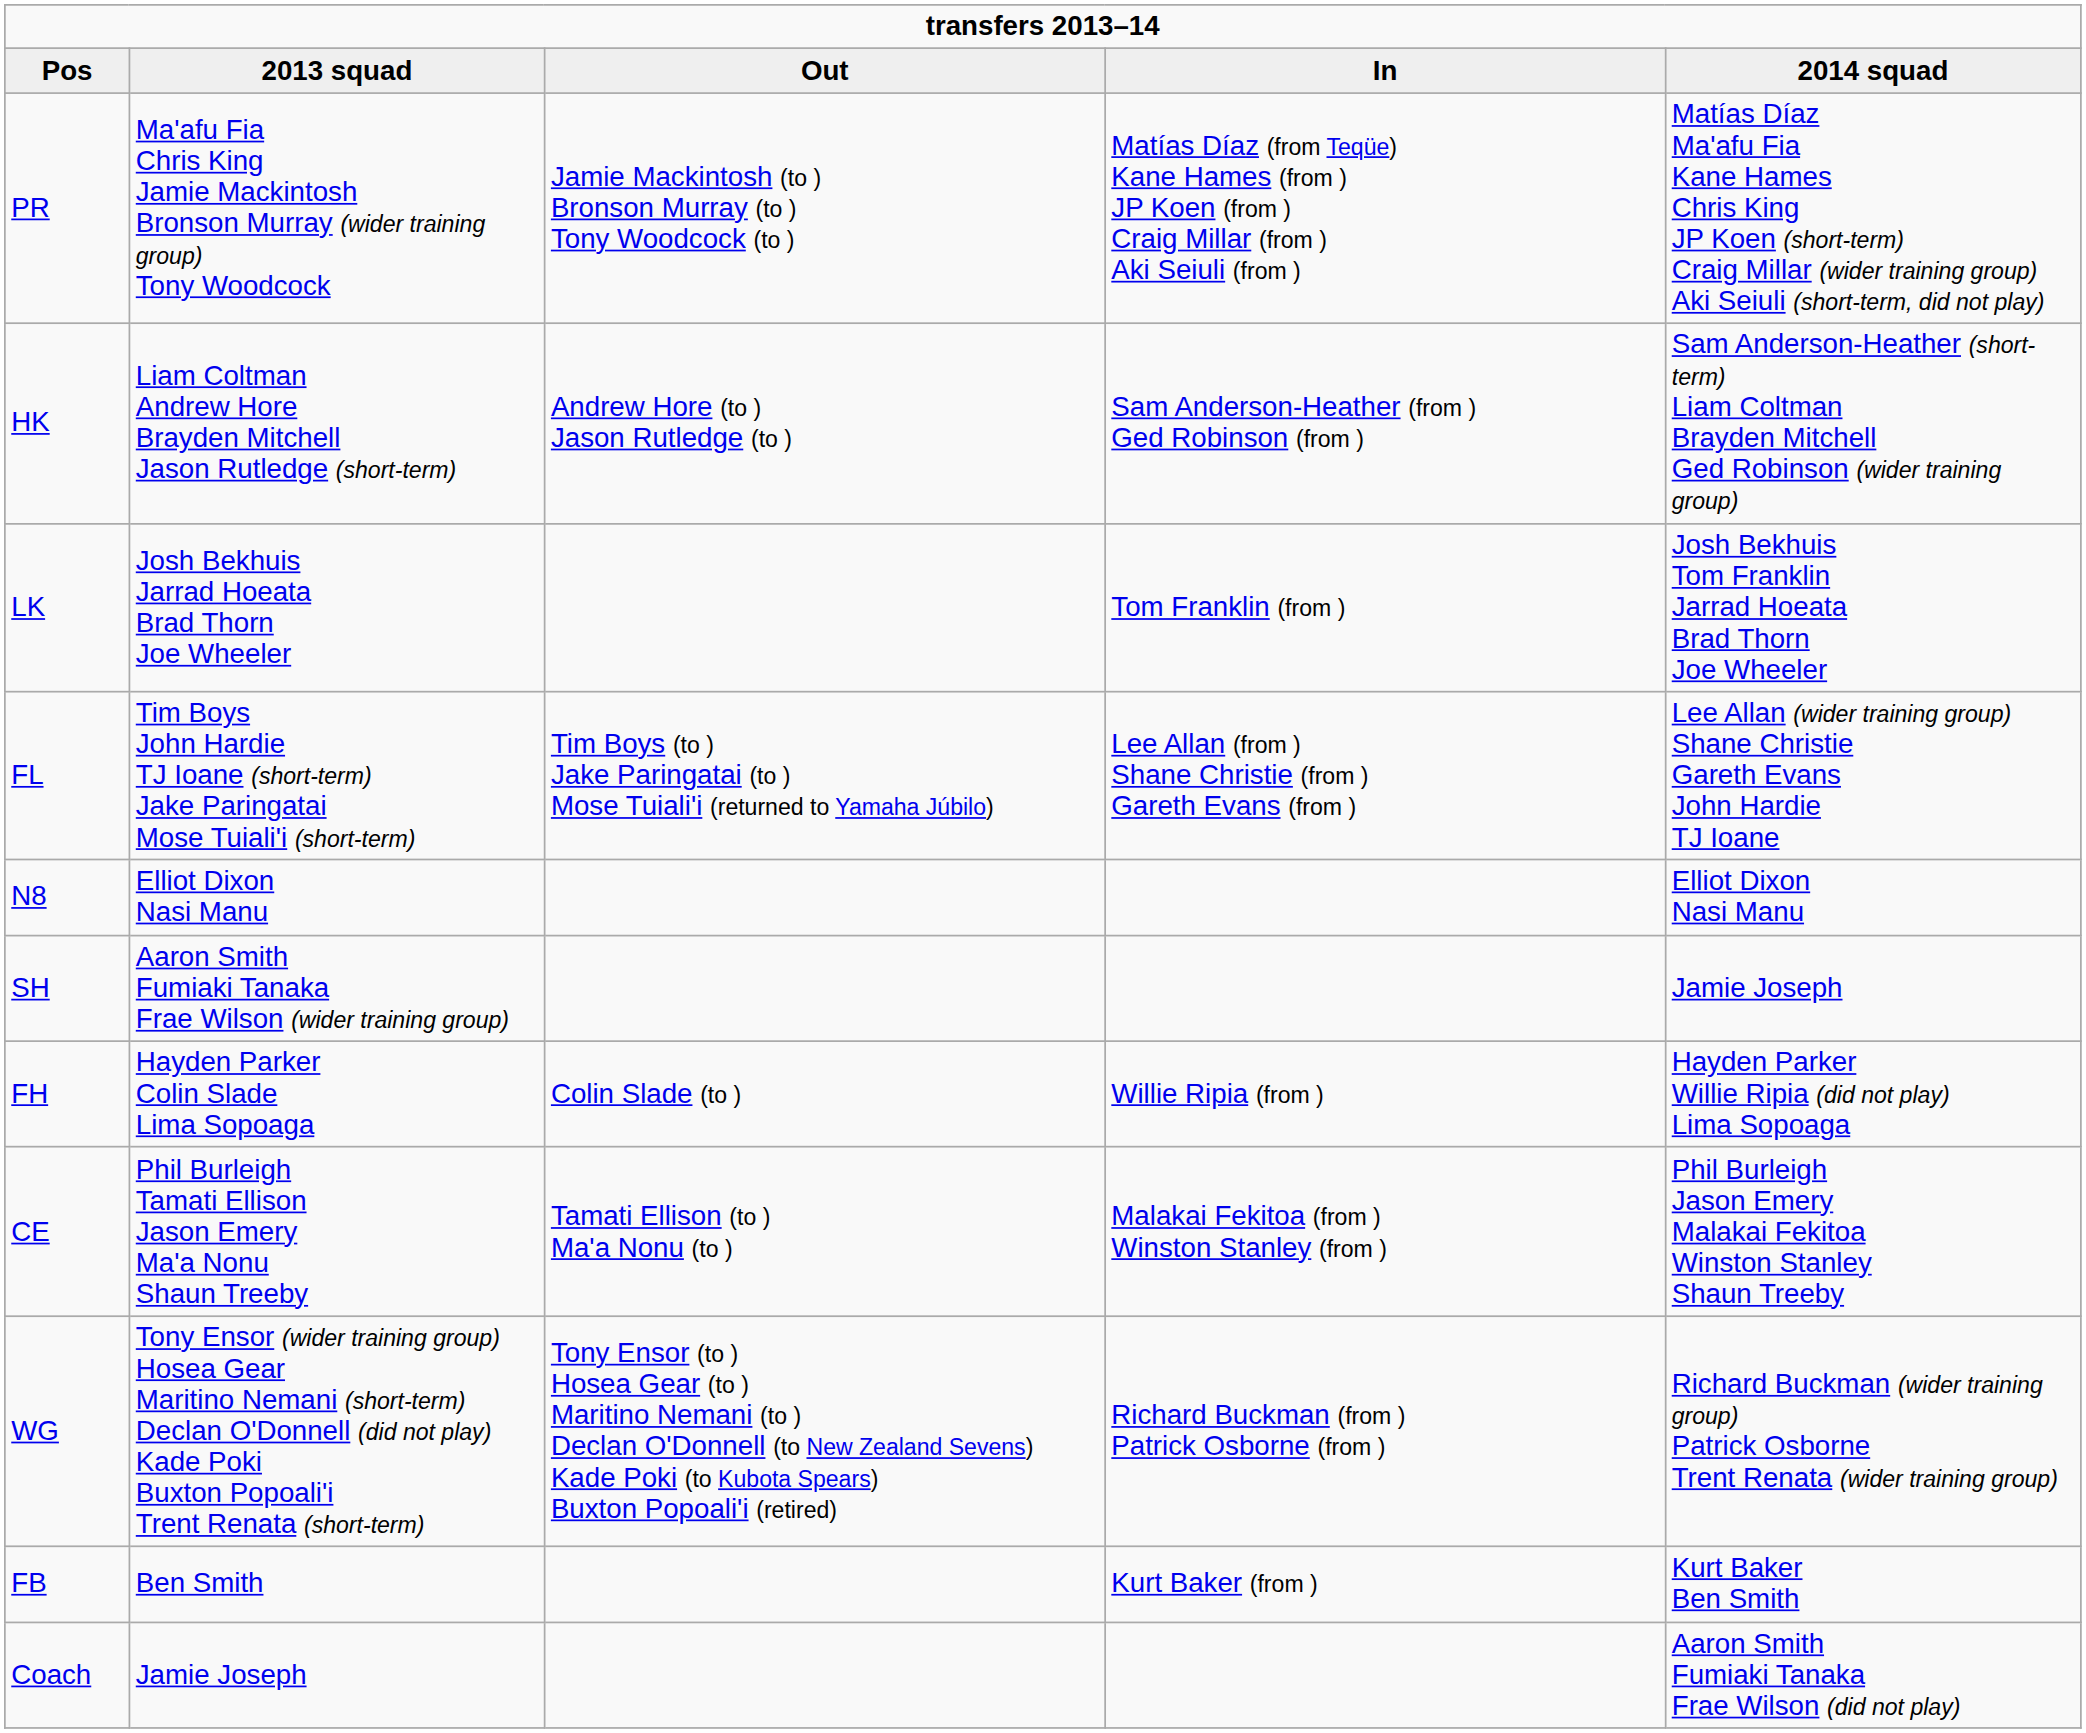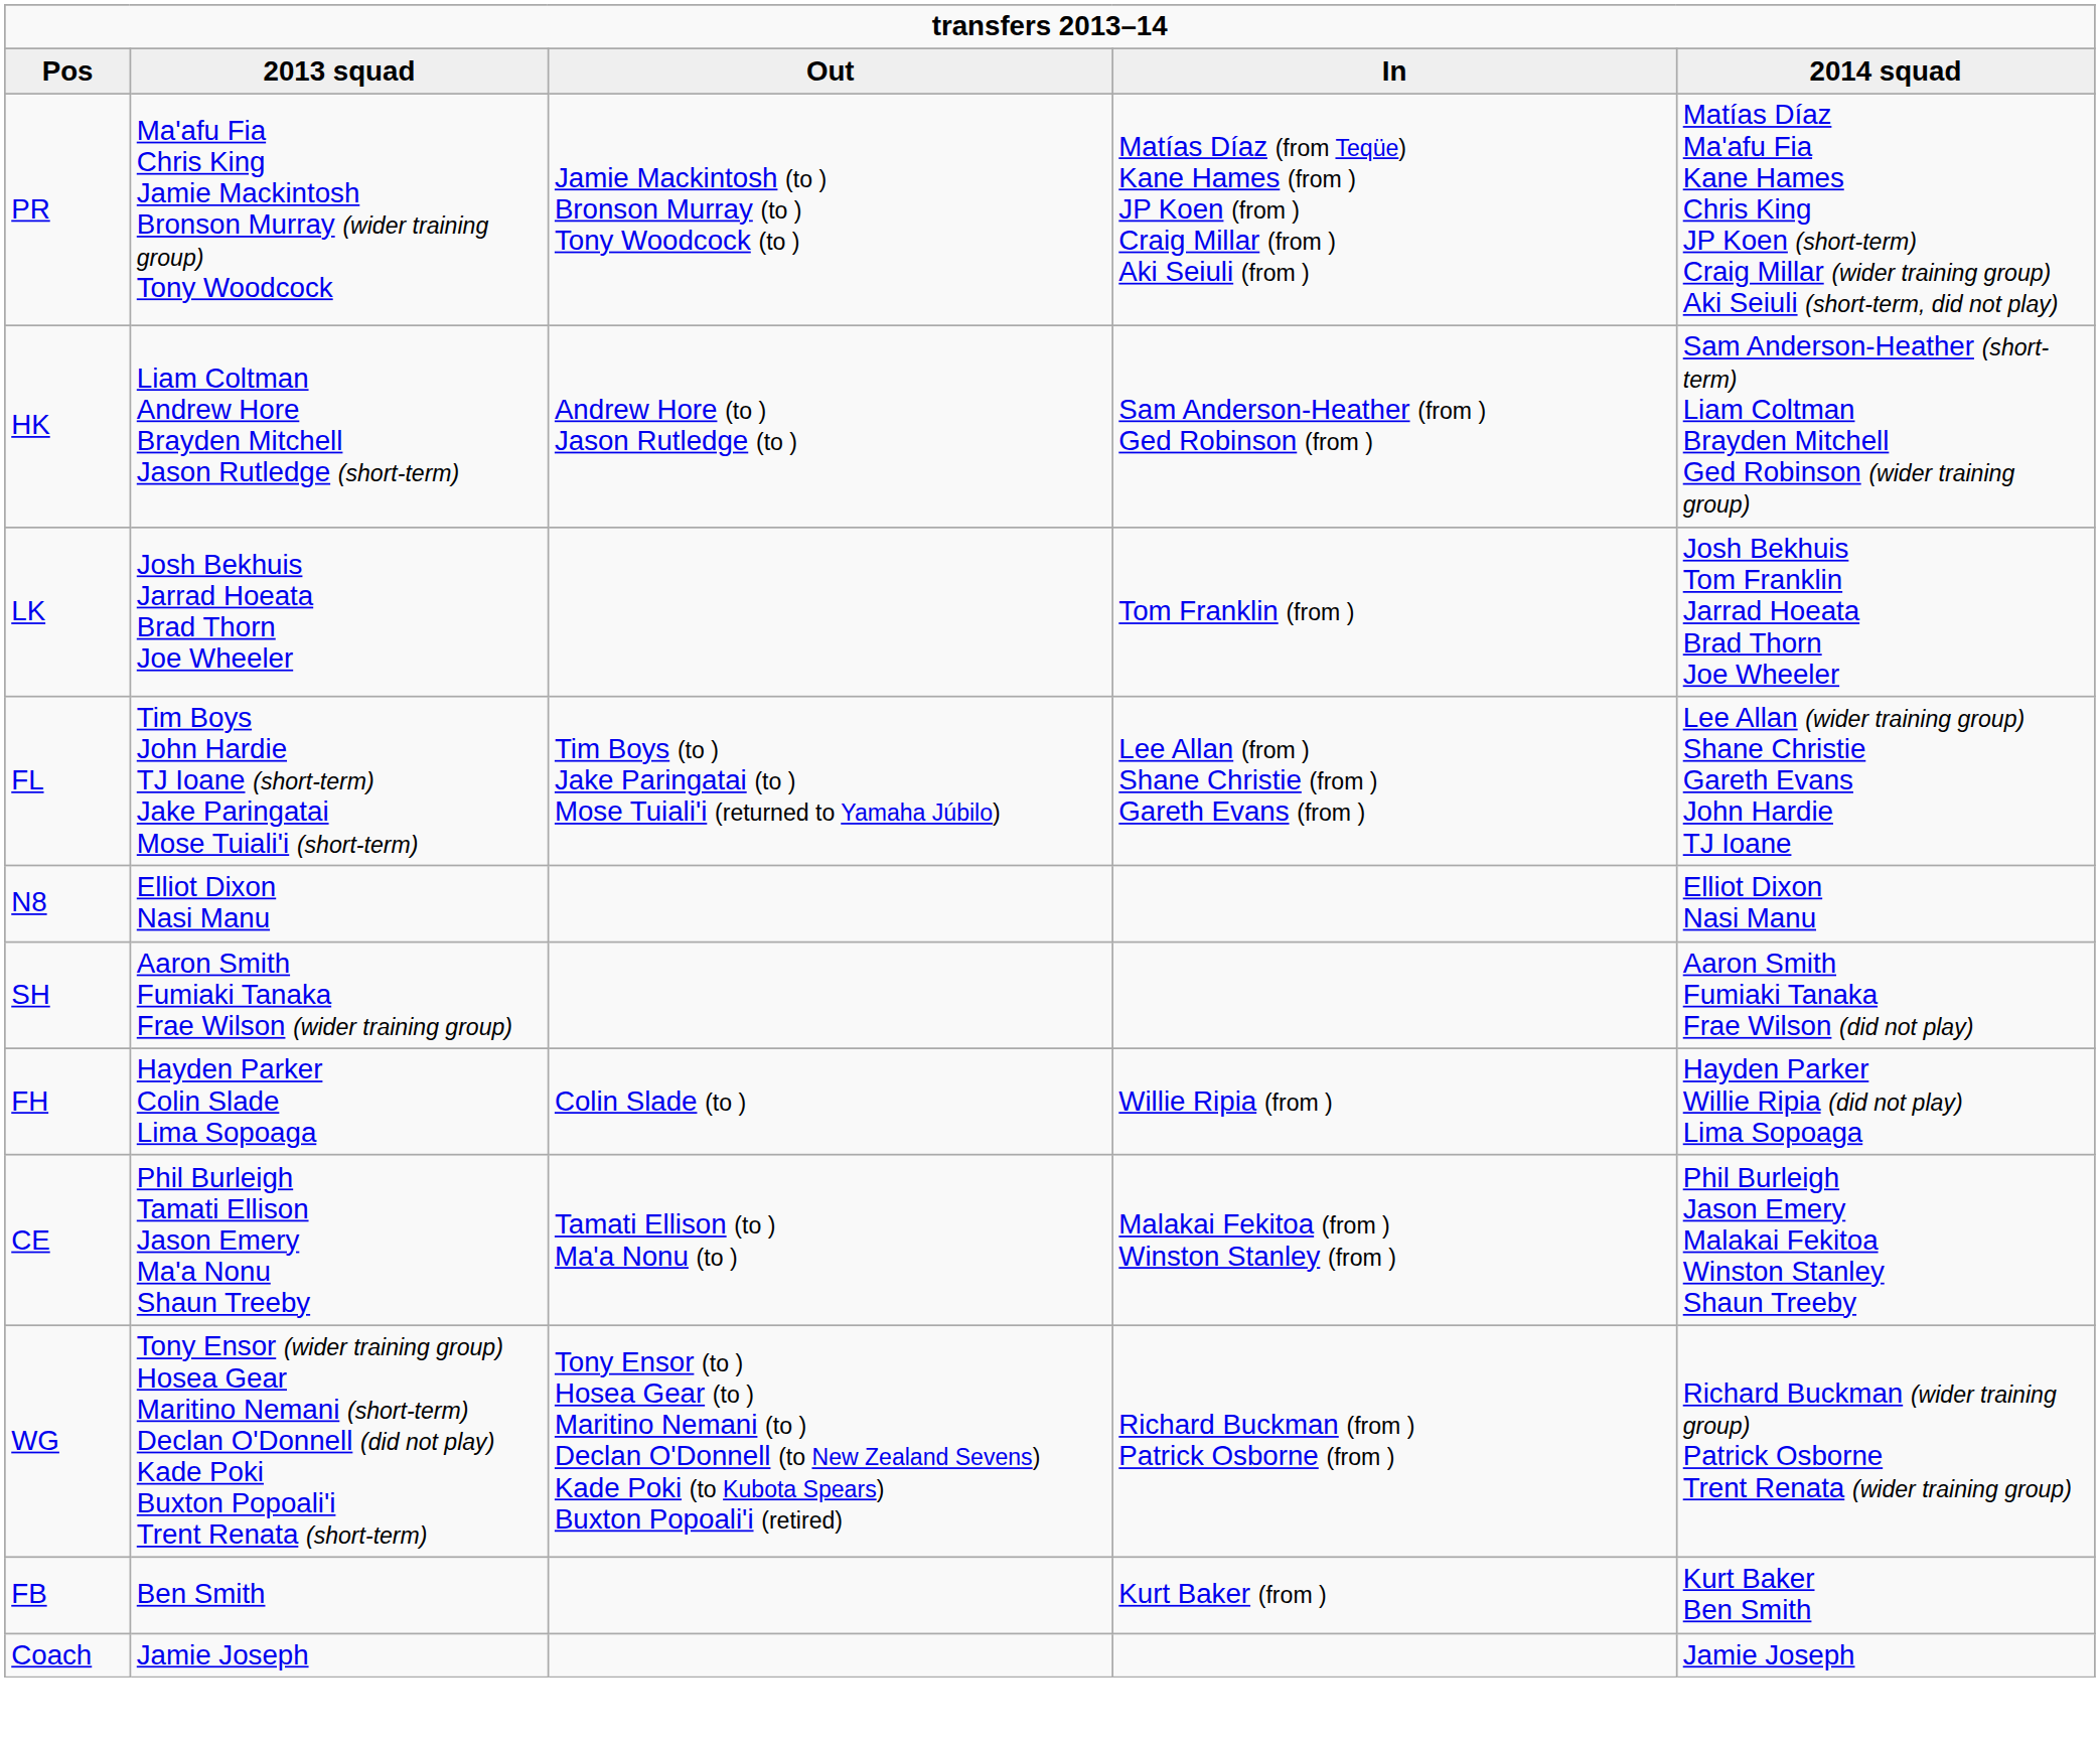SH | 2014 squad: Jamie Joseph -> Aaron Smith Fumiaki Tanaka Frae Wilson (did not play)
Coach | 2014 squad: Aaron Smith Fumiaki Tanaka Frae Wilson (did not play) -> Jamie Joseph
